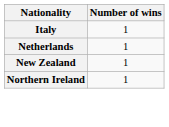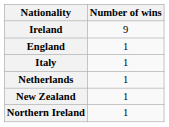+ row: Ireland | 9
+ row: England | 1
